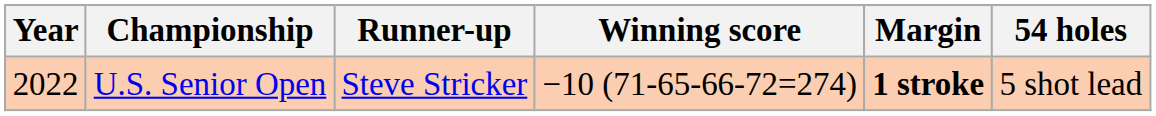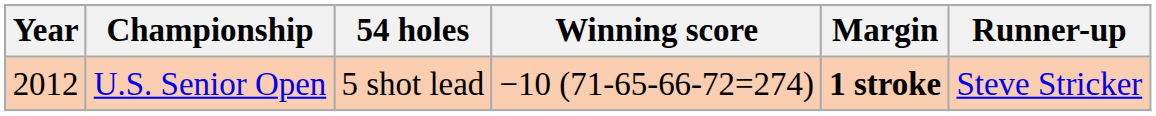columns swapped: 54 holes <-> Runner-up
U.S. Senior Open | Year: 2022 -> 2012
